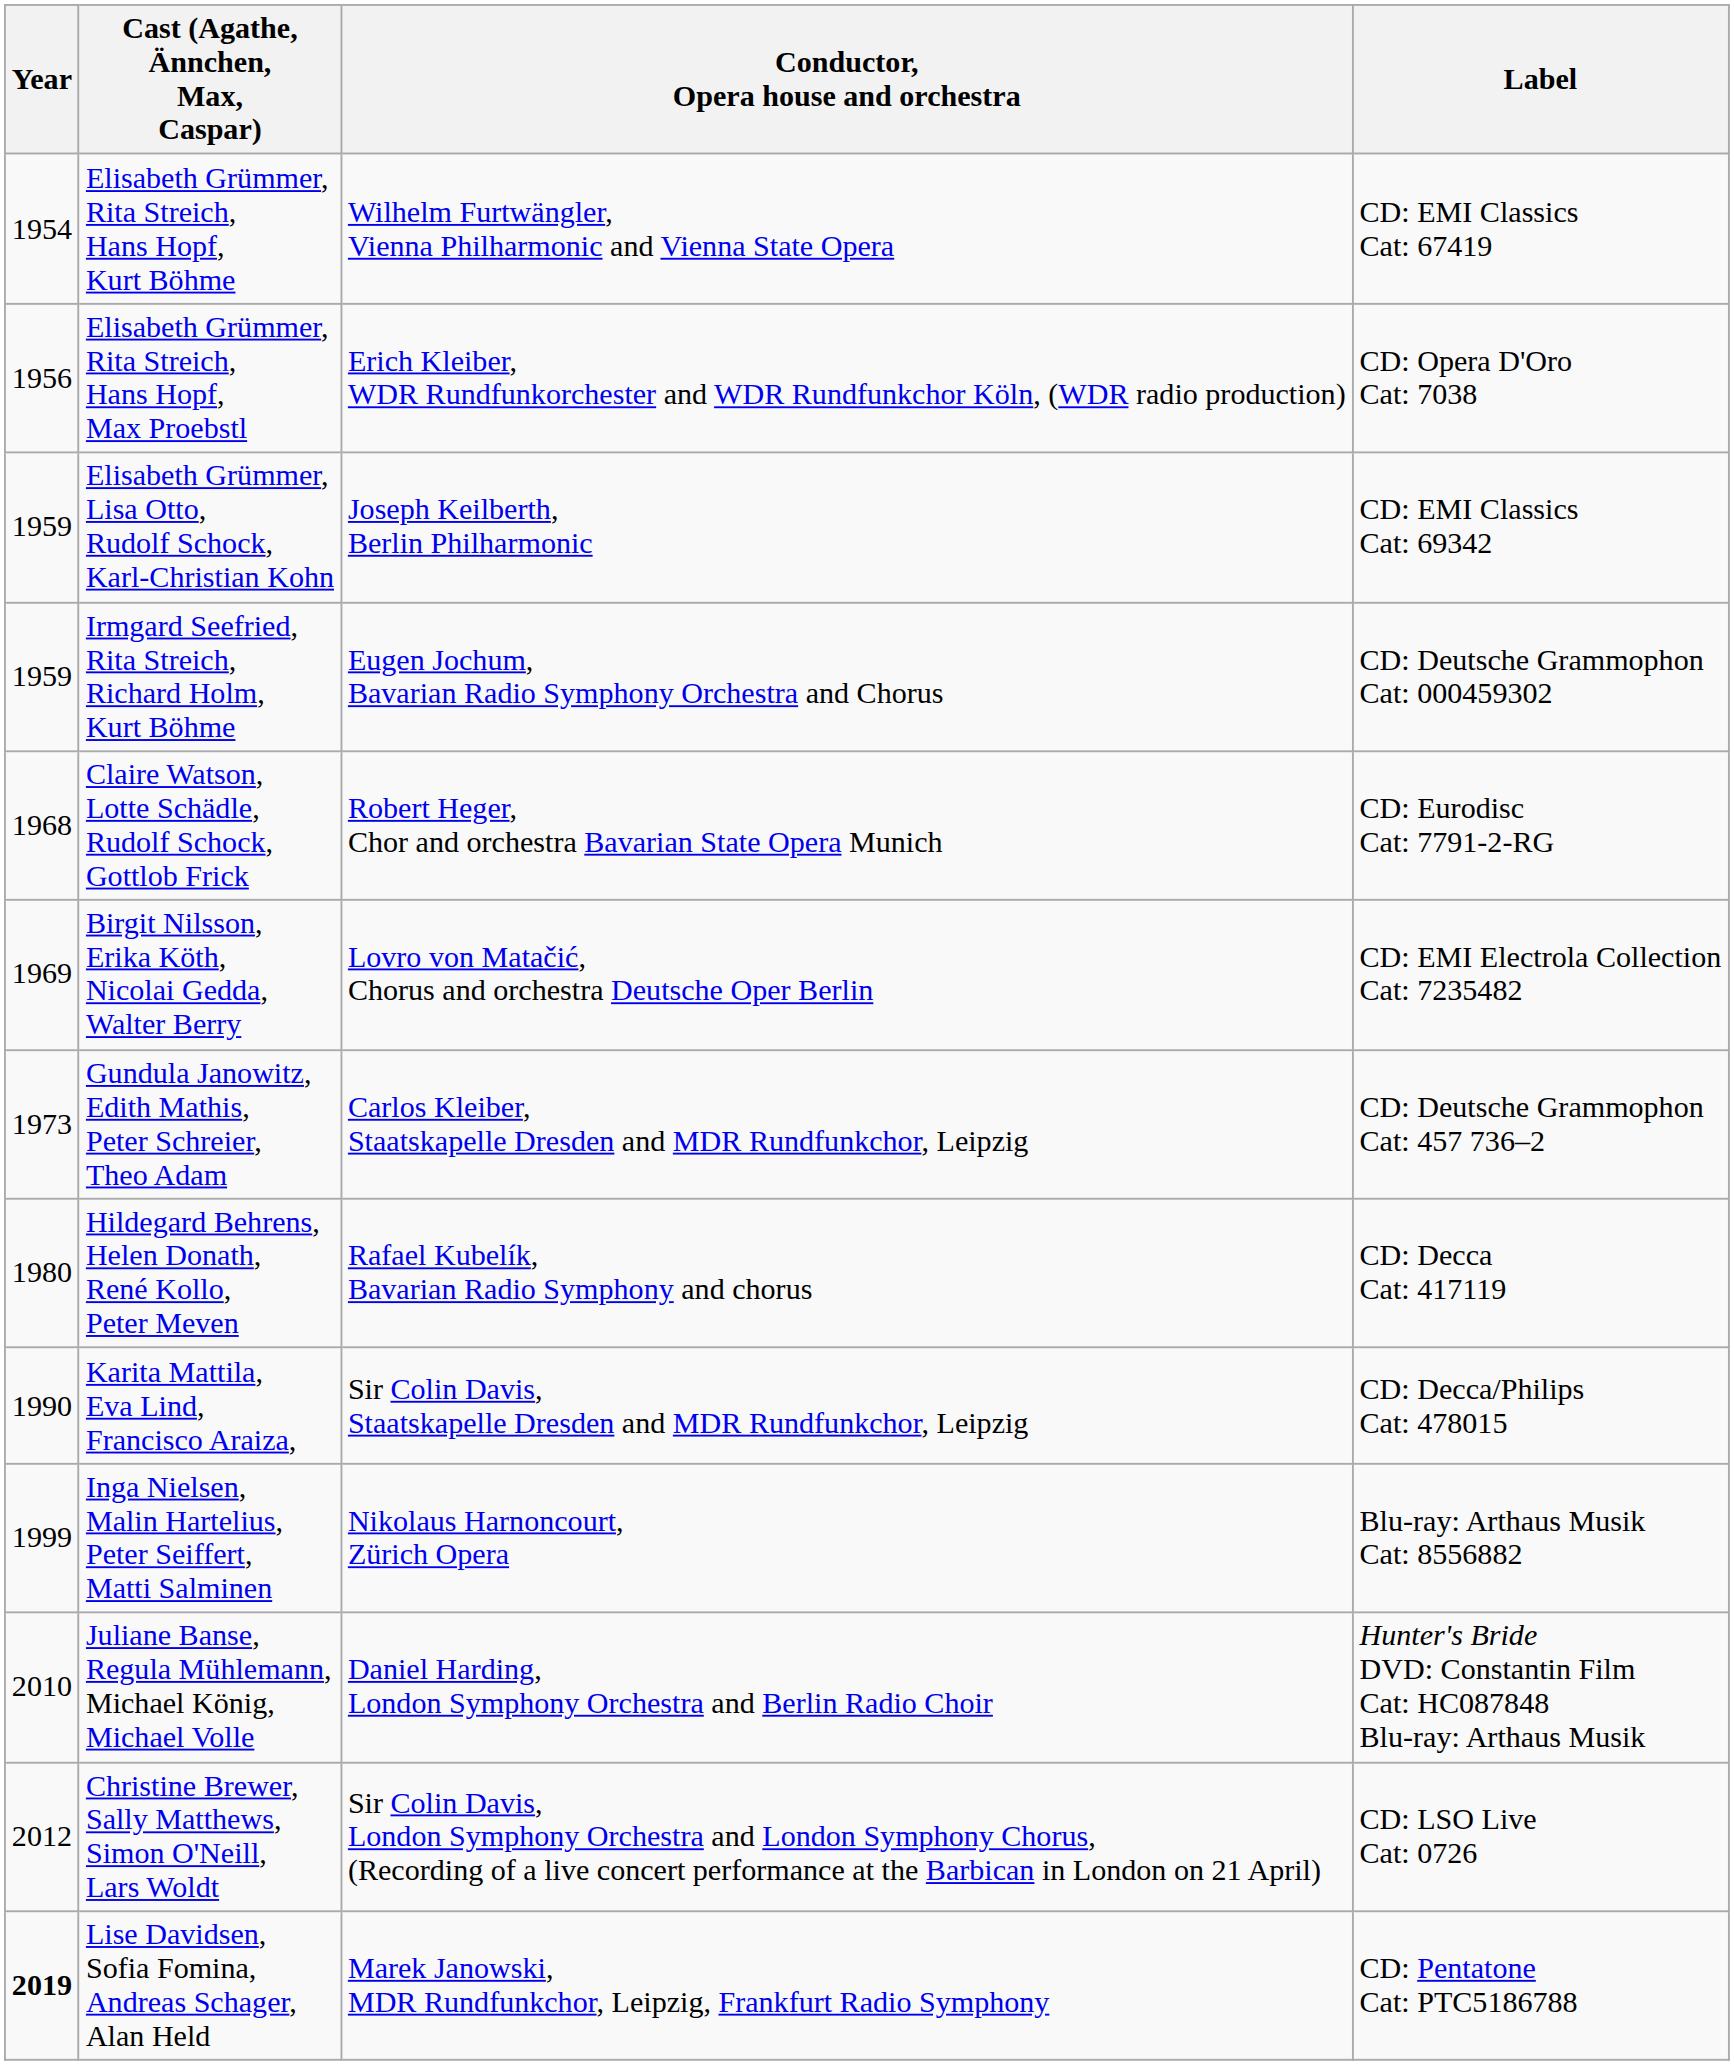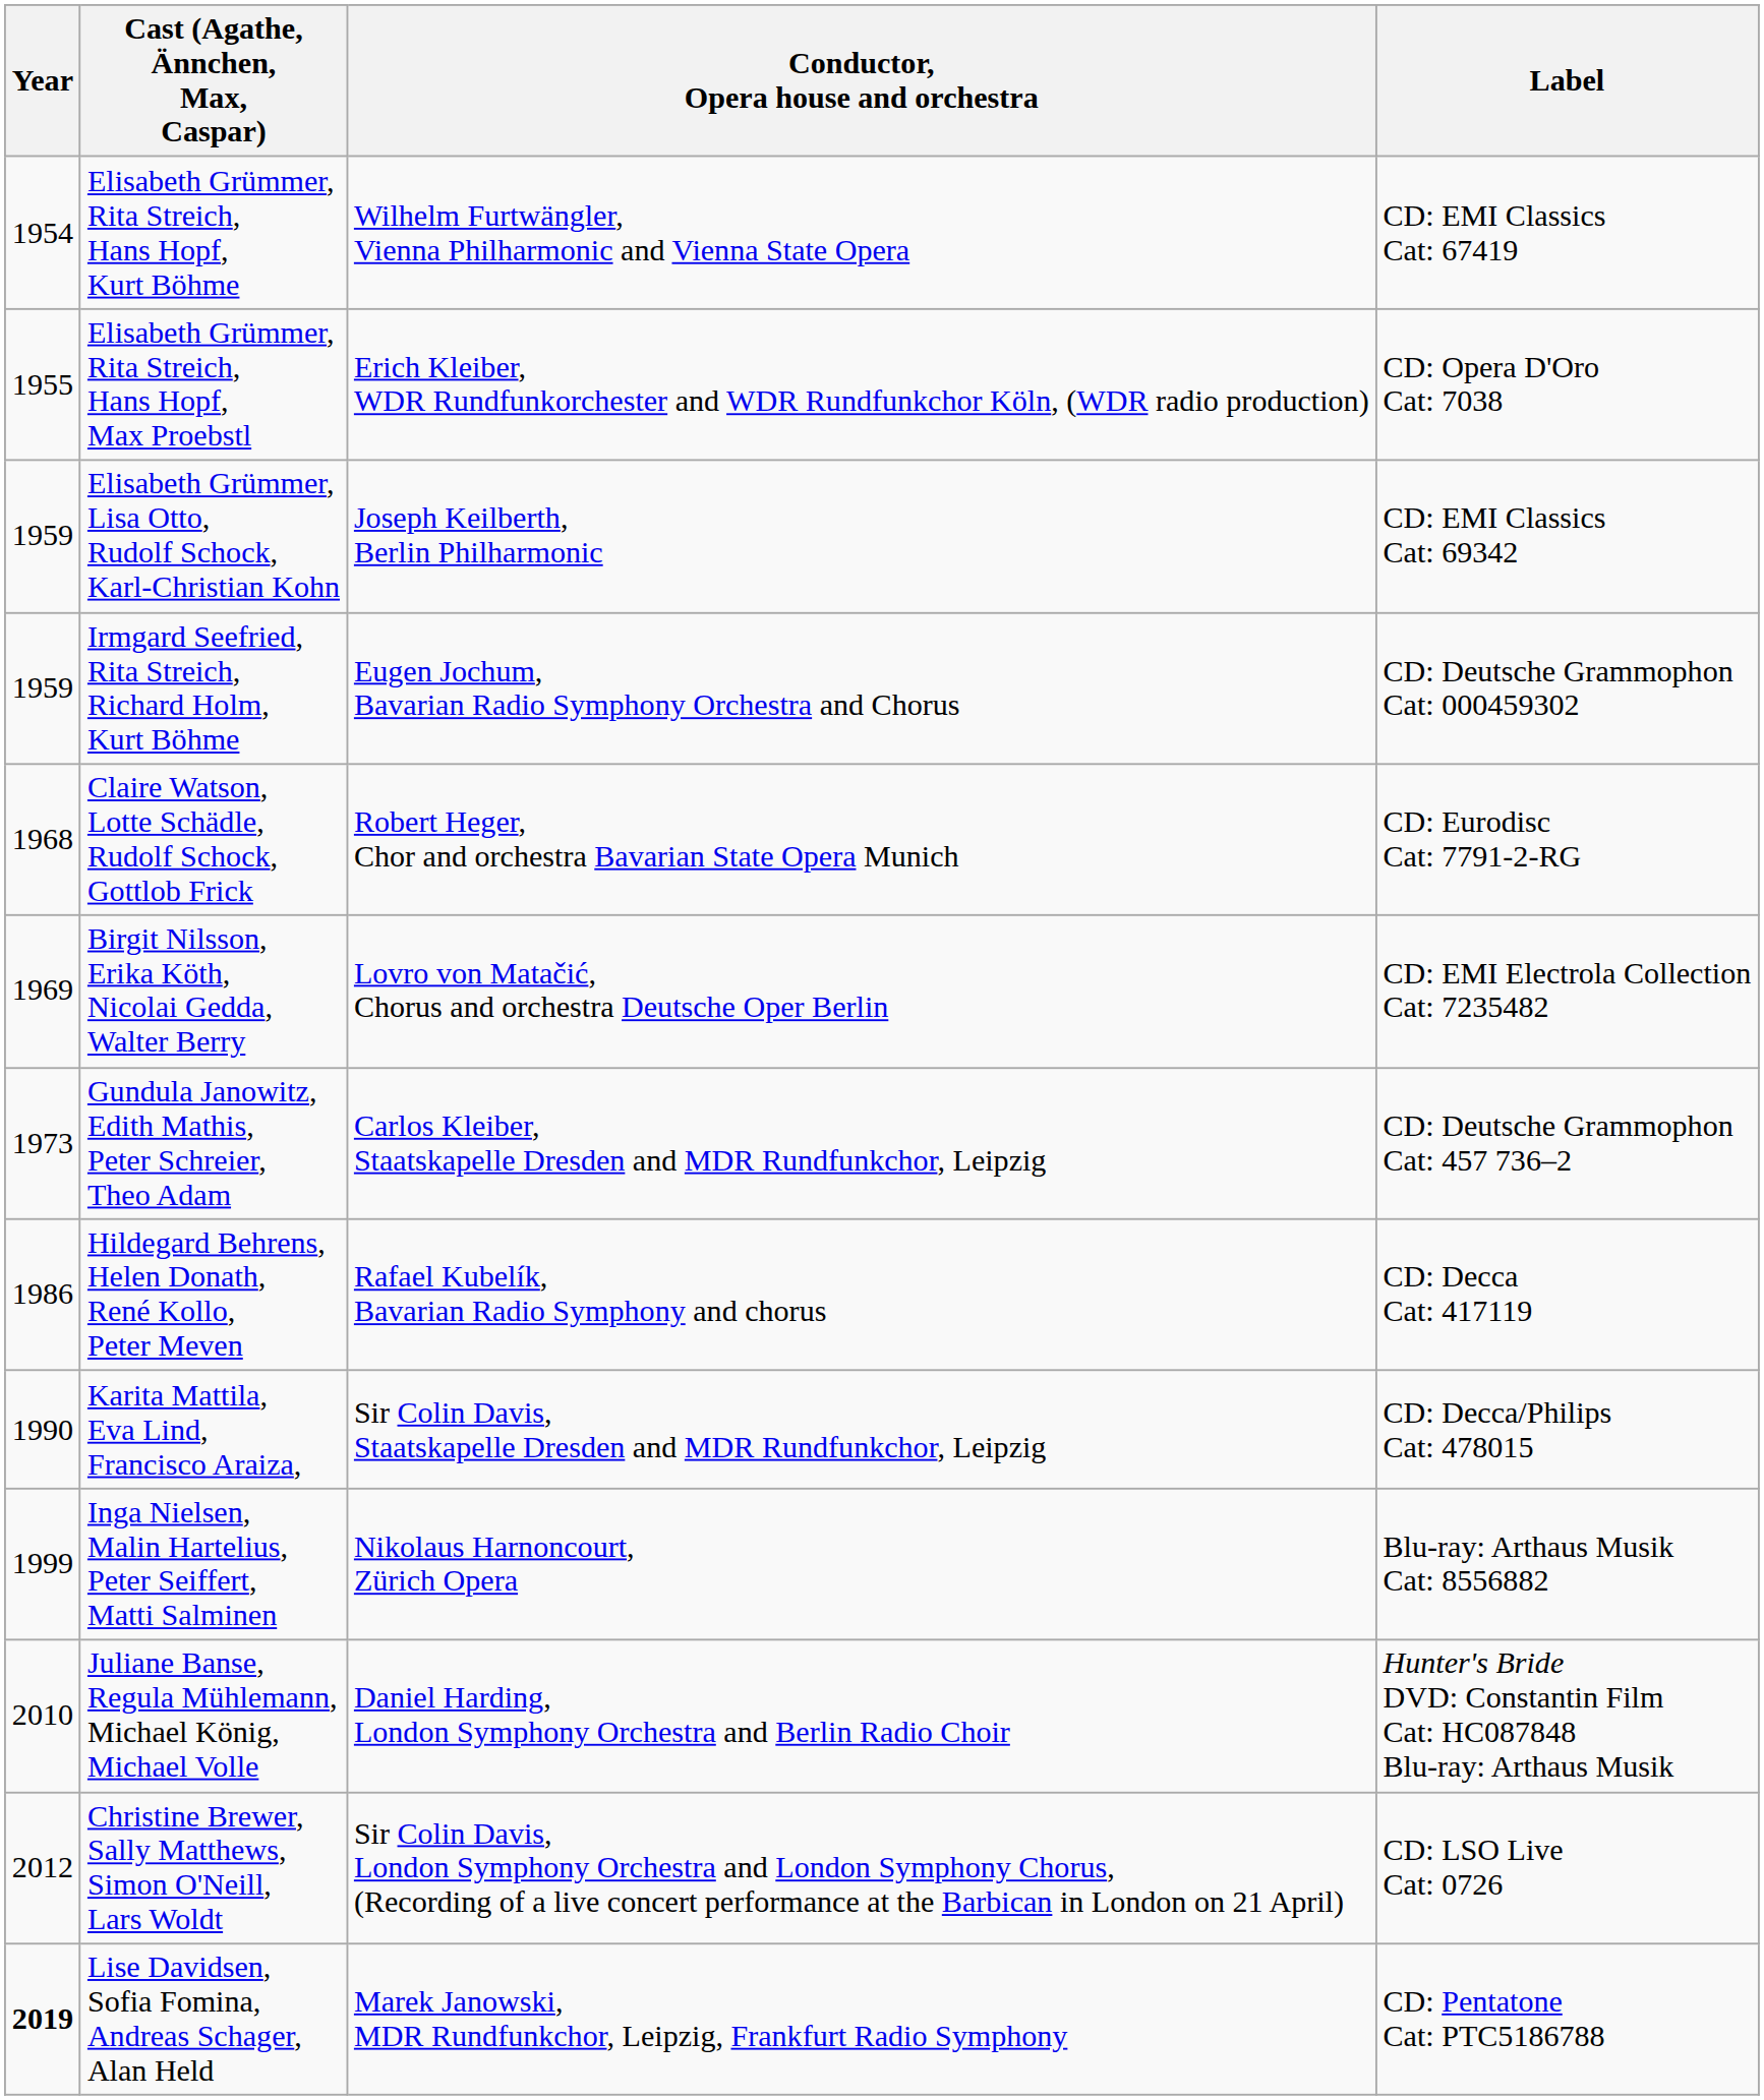Elisabeth Grümmer, Rita Streich, Hans Hopf, Max Proebstl | Year: 1956 -> 1955
Hildegard Behrens, Helen Donath, René Kollo, Peter Meven | Year: 1980 -> 1986
